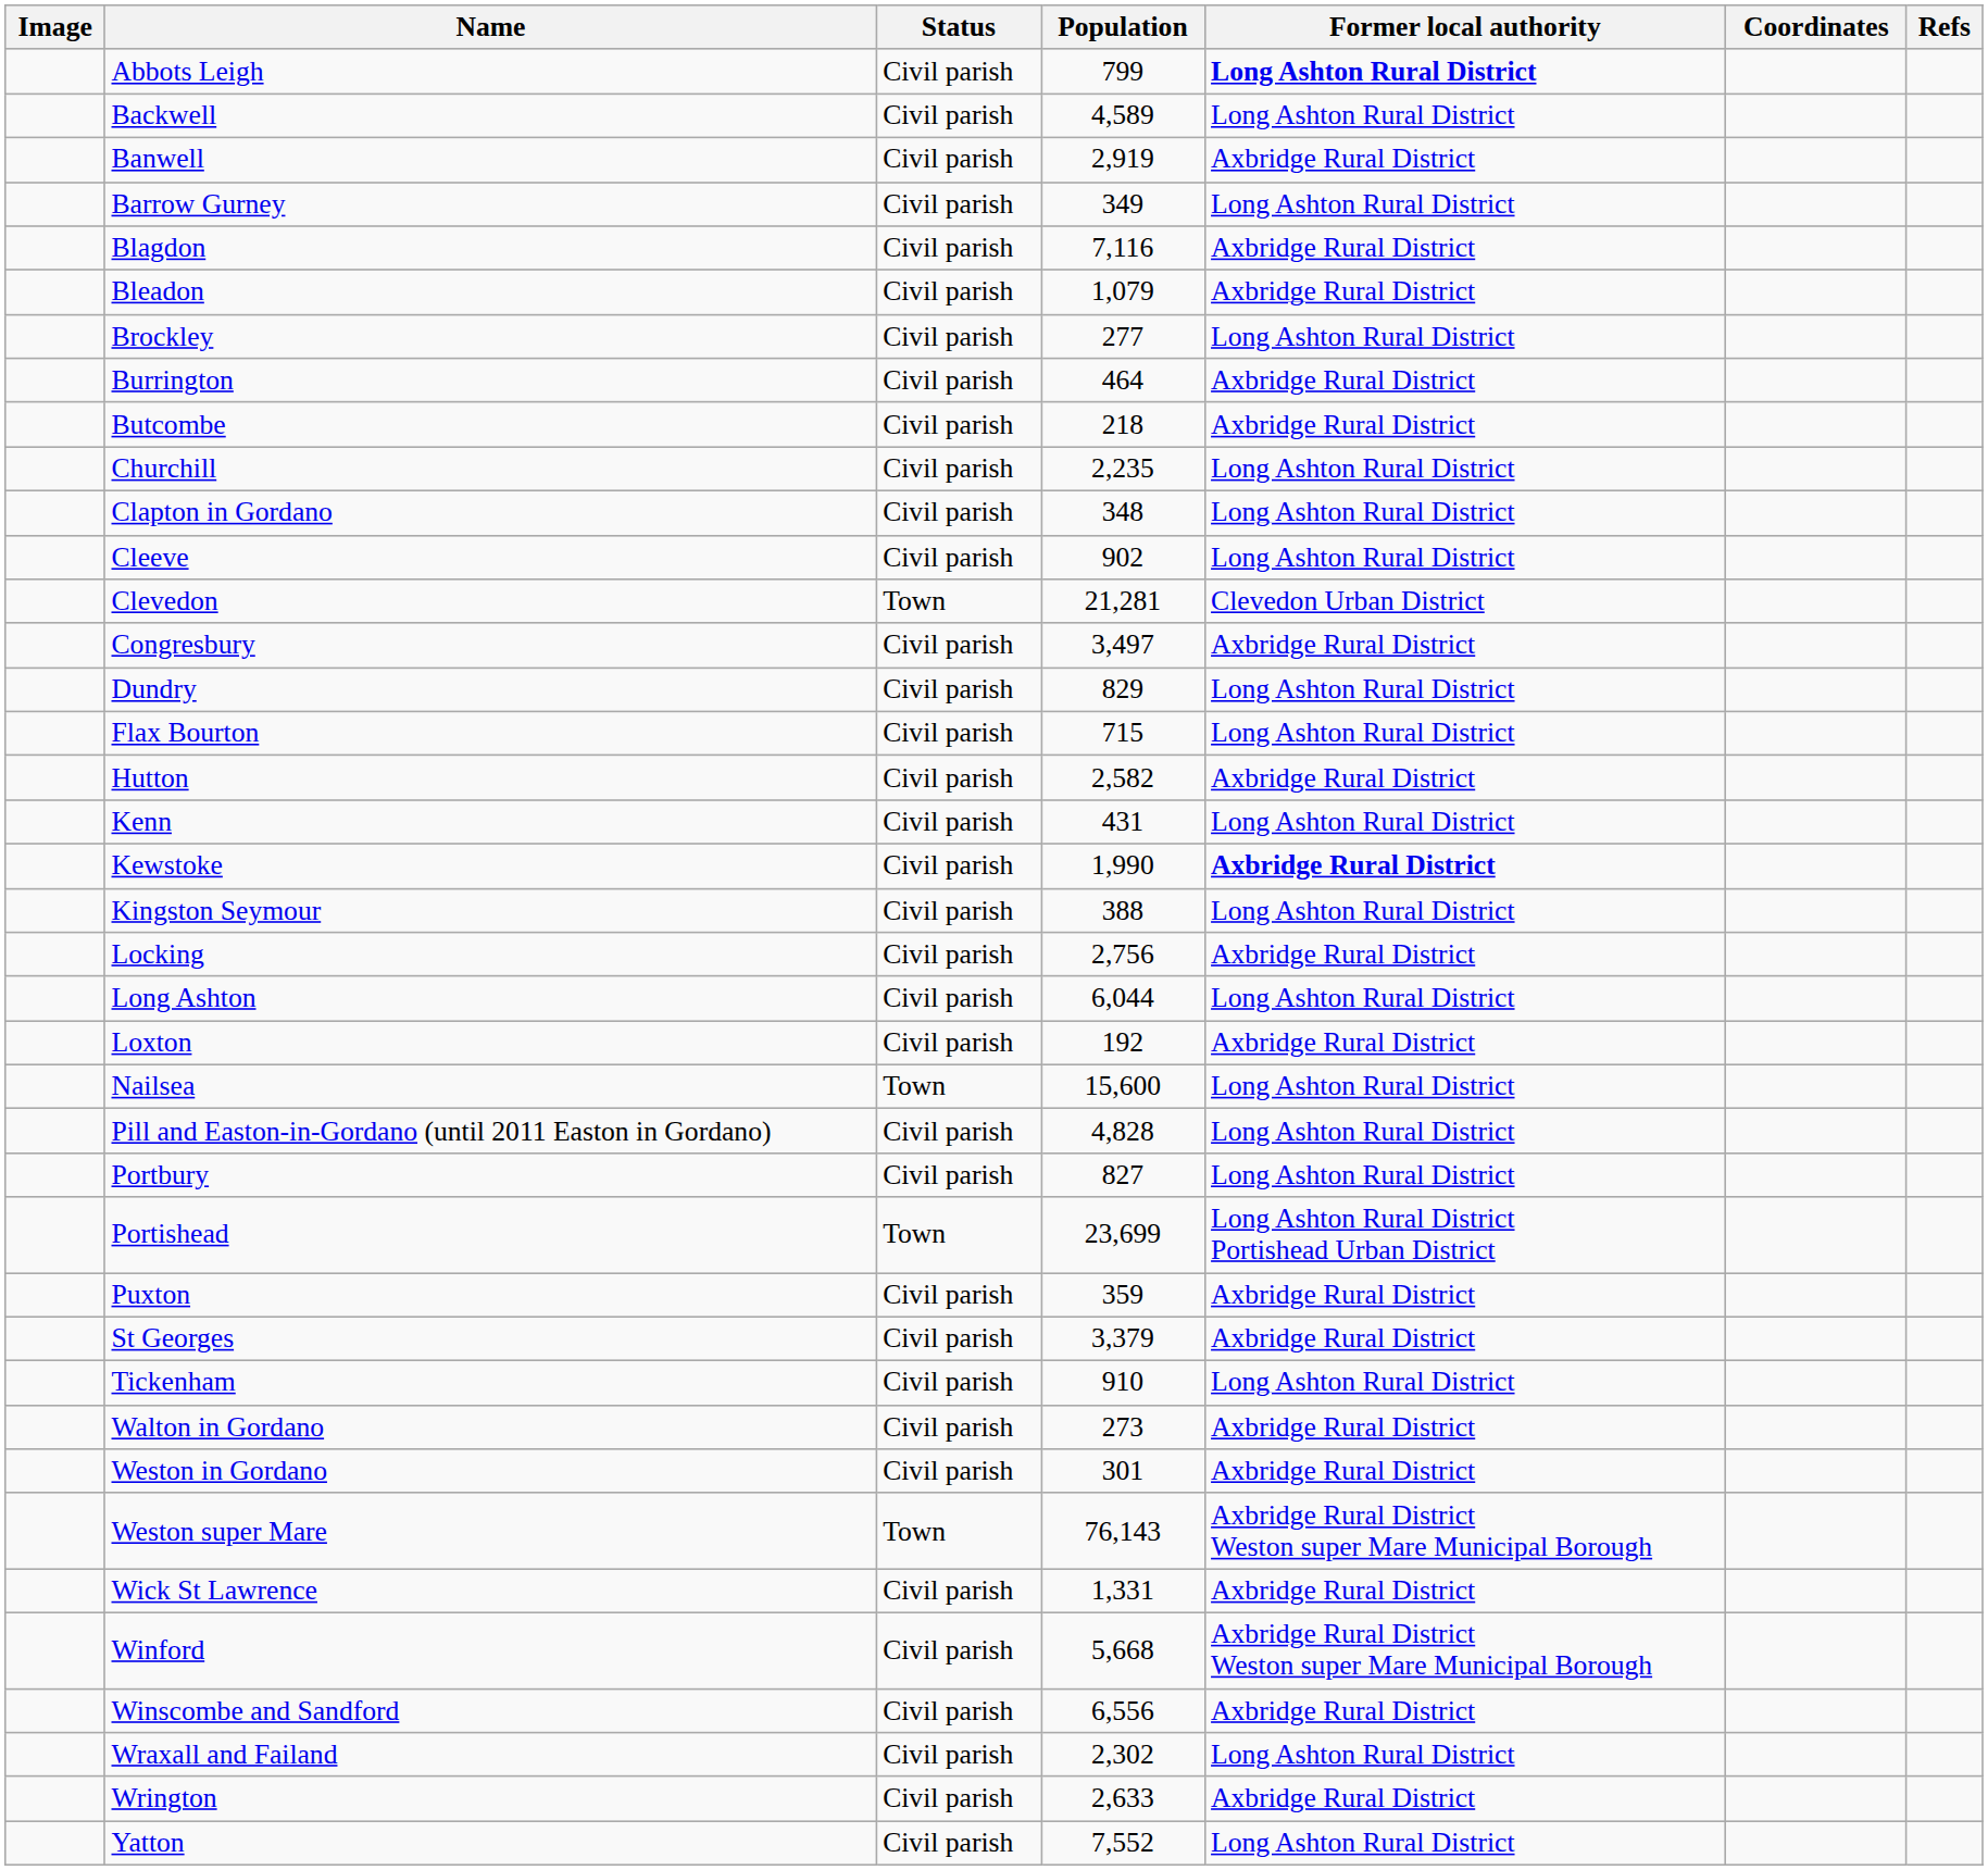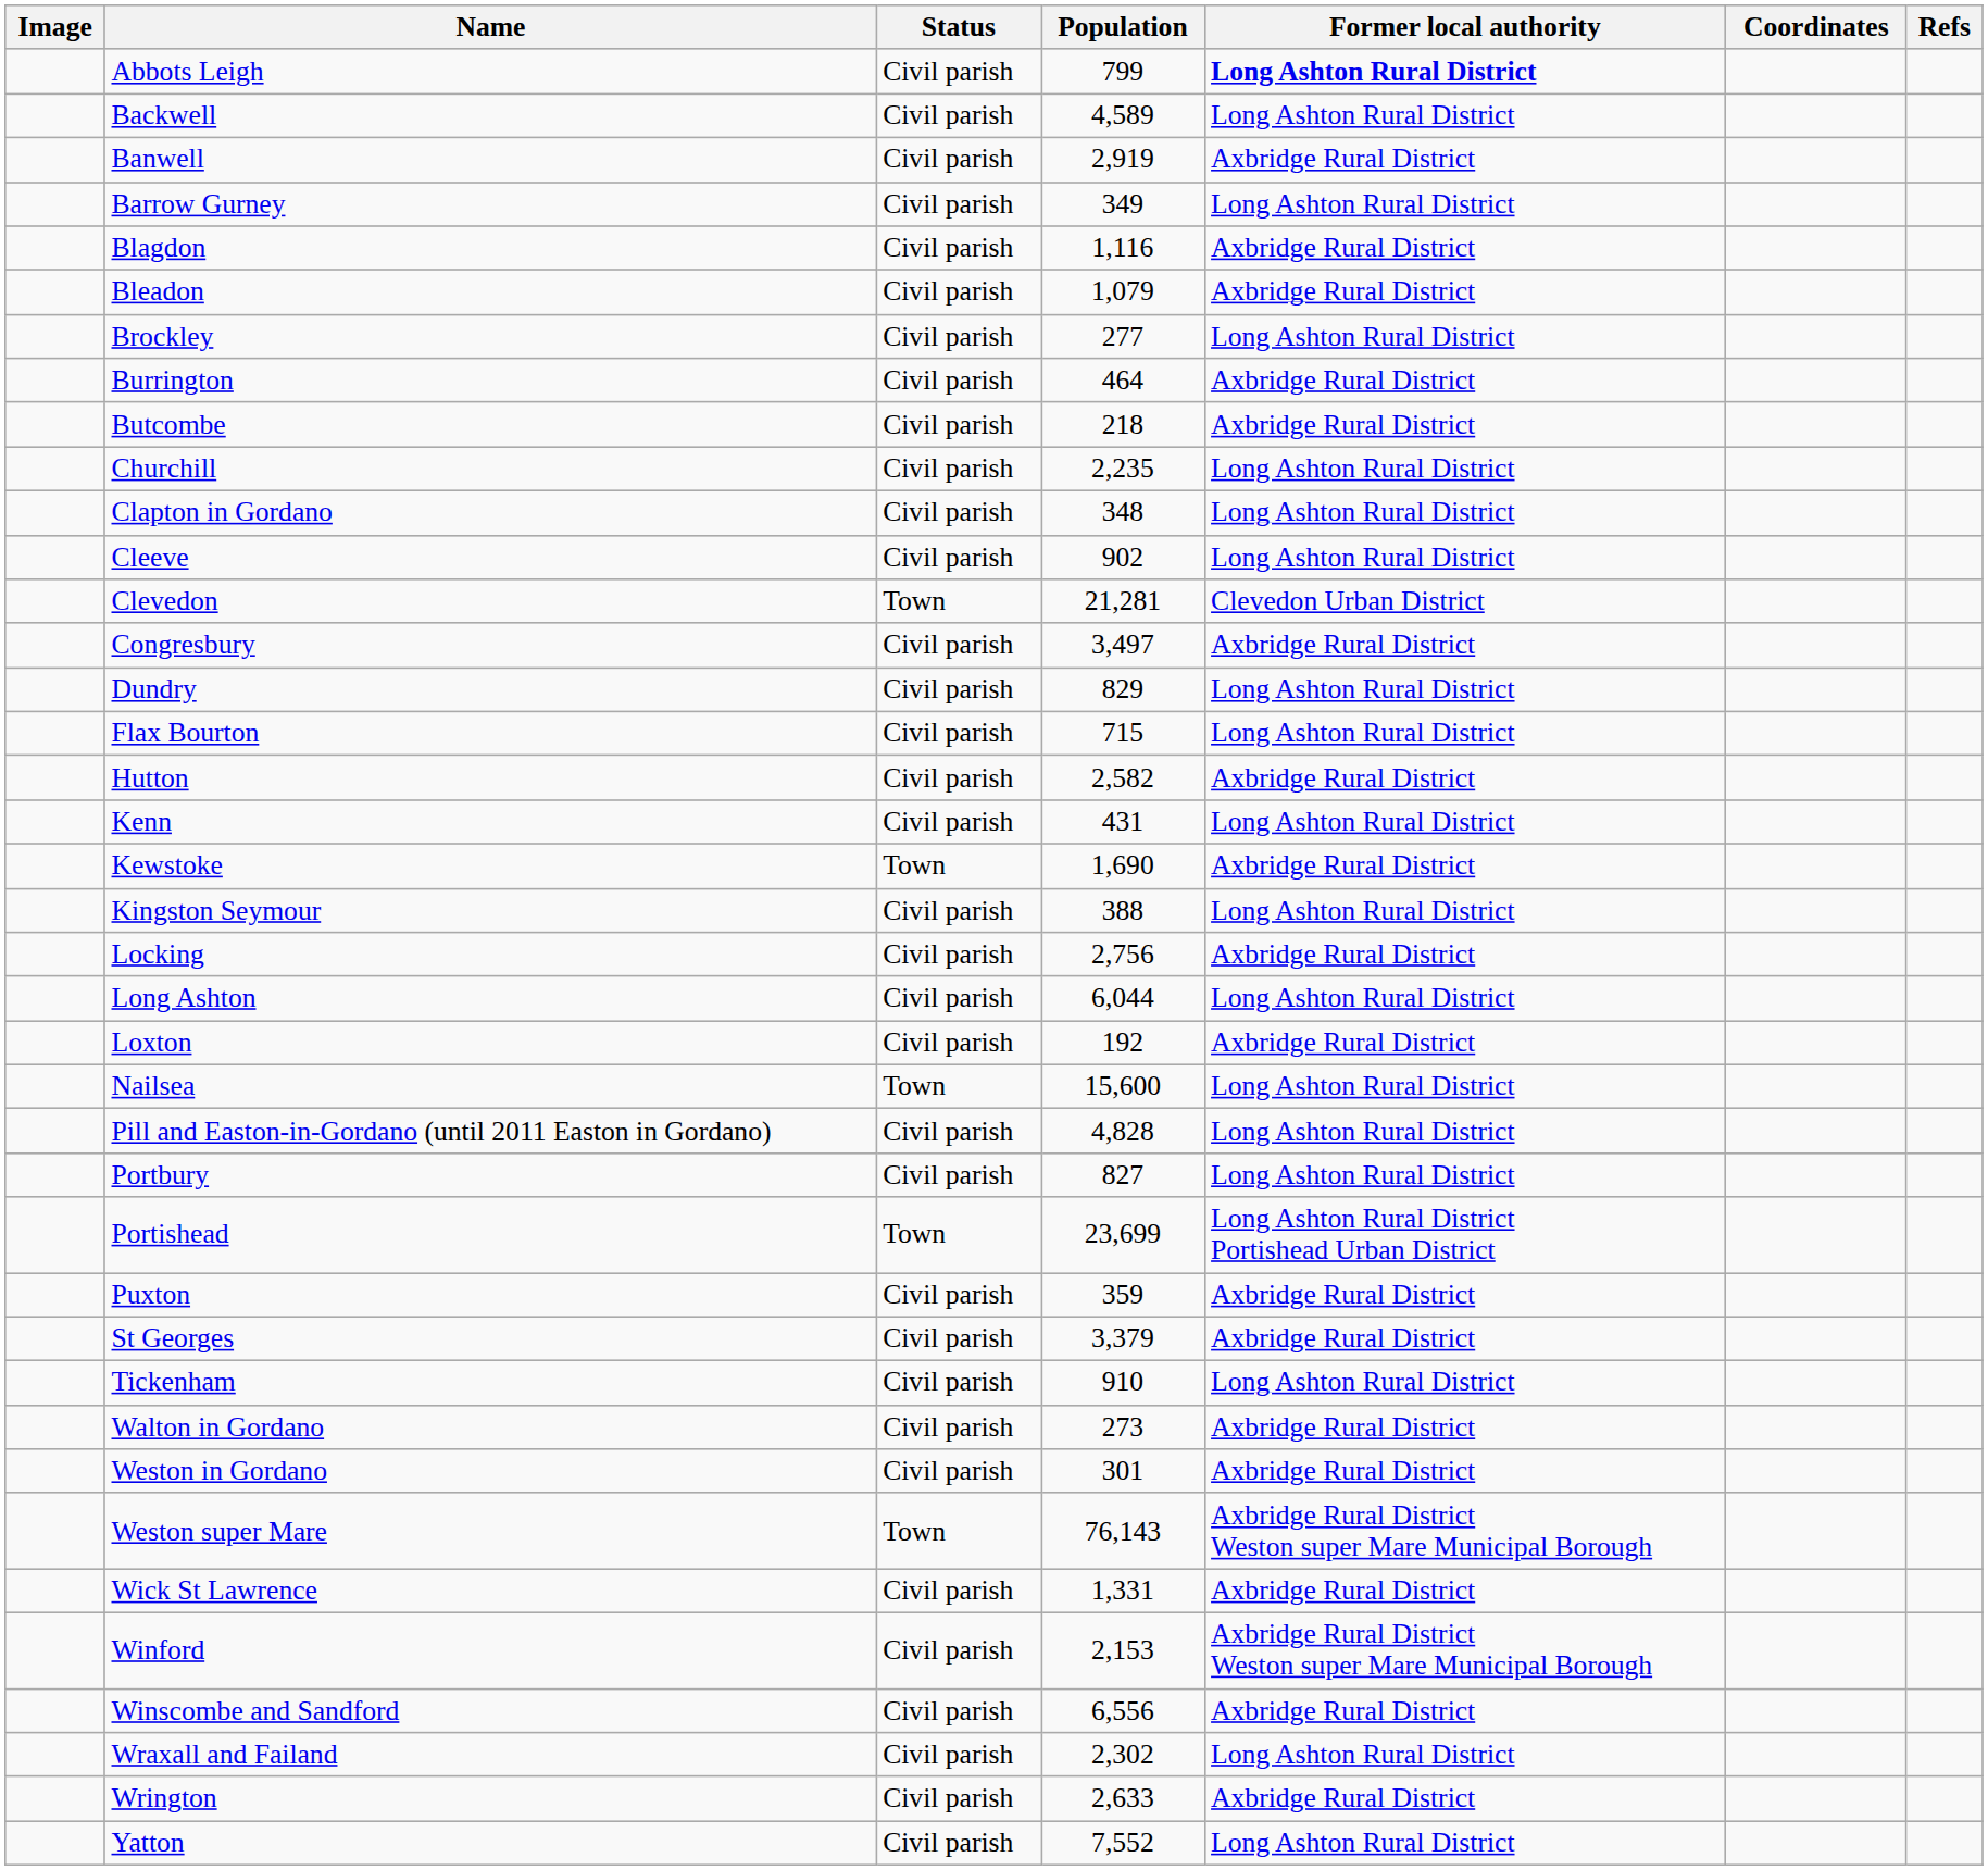Blagdon | Population: 7,116 -> 1,116
Kewstoke | Status: Civil parish -> Town
Kewstoke | Population: 1,990 -> 1,690
Kewstoke | Former local authority: bold -> normal
Winford | Population: 5,668 -> 2,153
